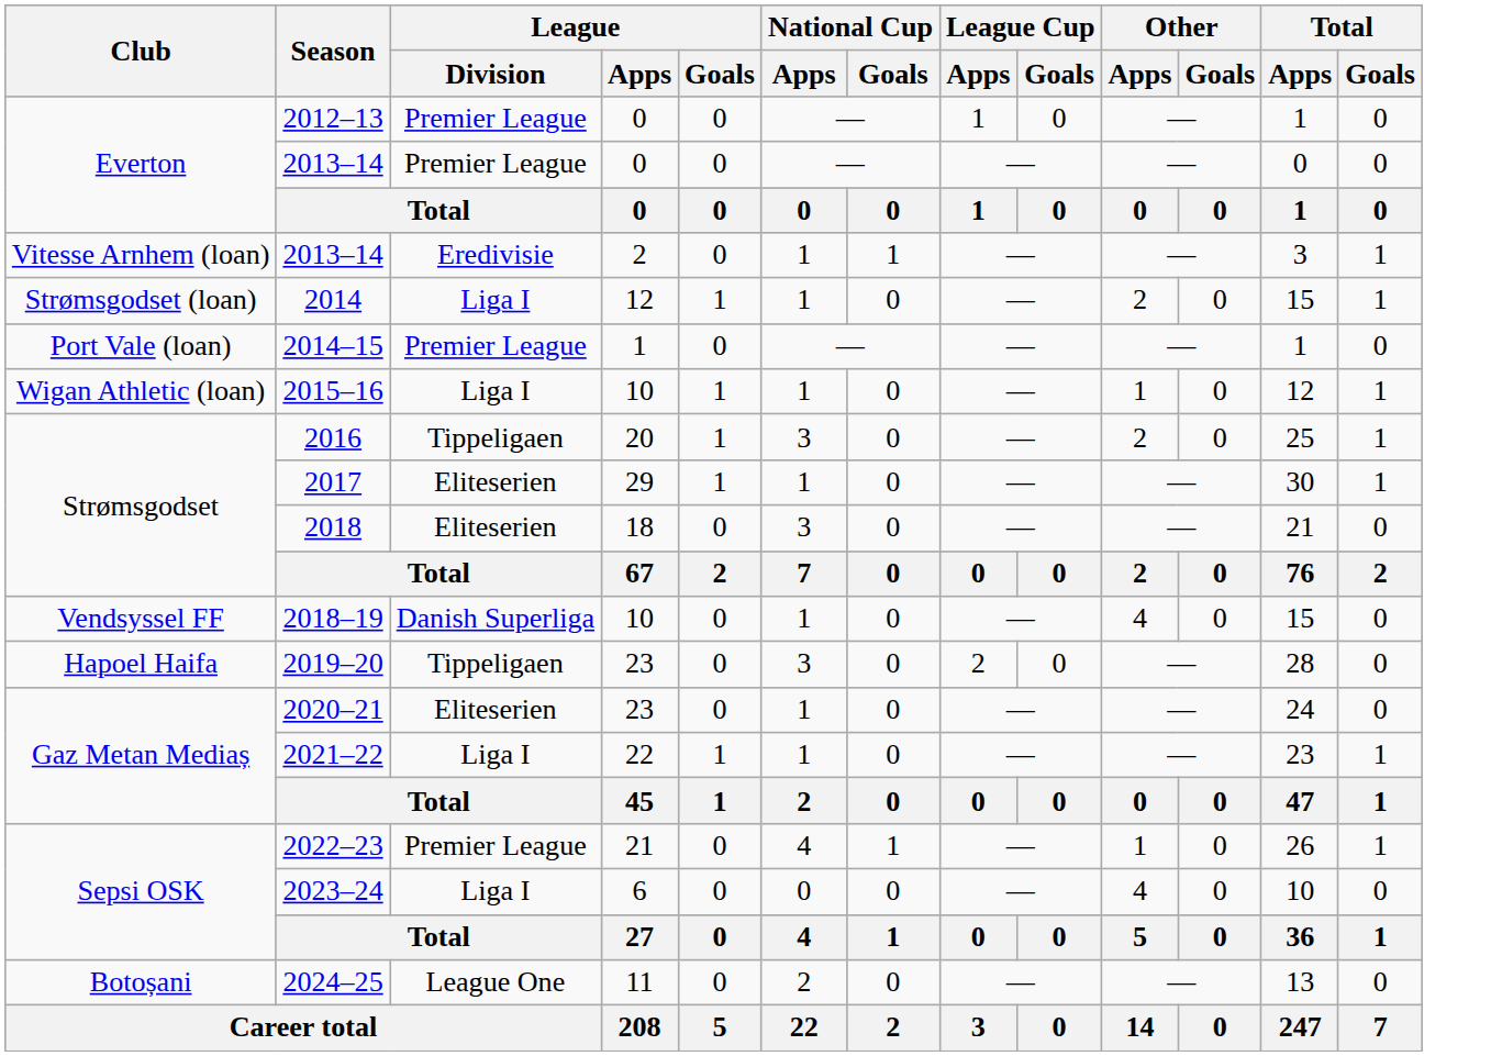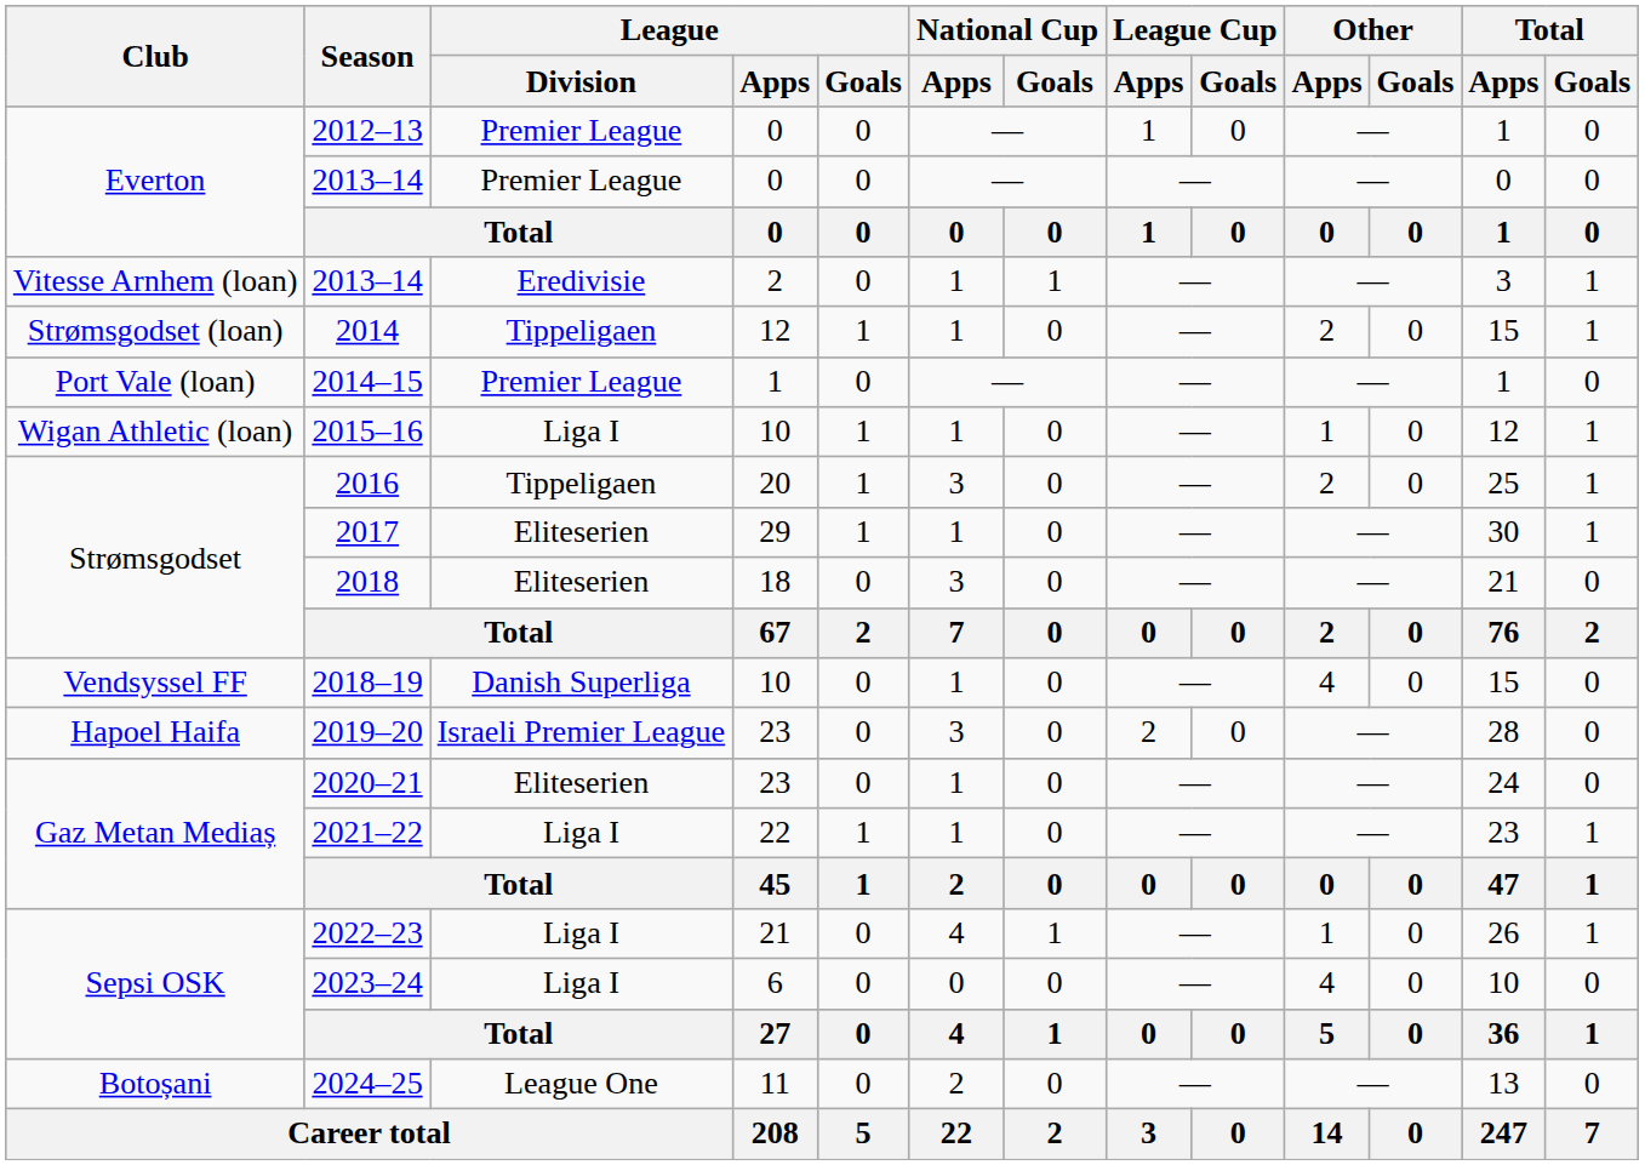2014 | League / Division: Liga I -> Tippeligaen
2019–20 | League / Division: Tippeligaen -> Israeli Premier League
2022–23 | League / Division: Premier League -> Liga I
